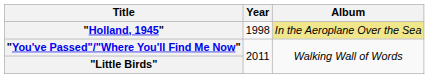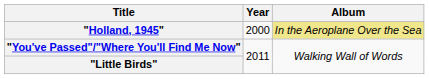"Holland, 1945" | Year: 1998 -> 2000
